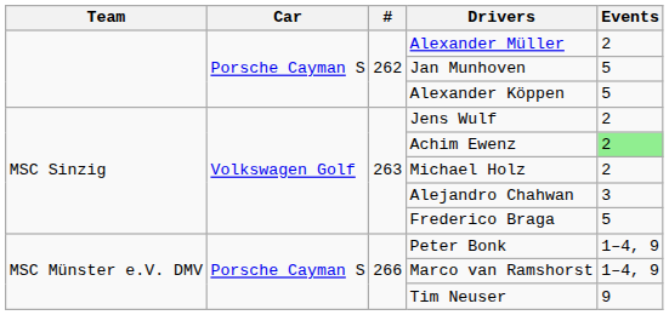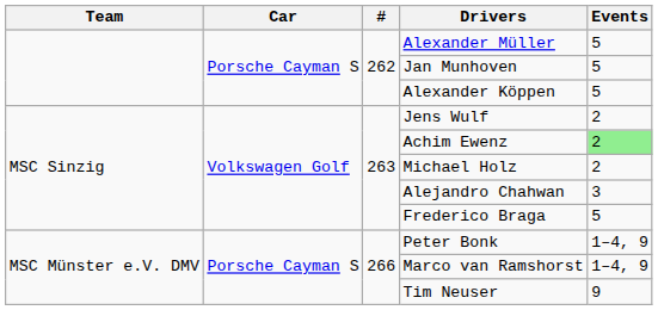Alexander Müller | Events: 2 -> 5
